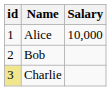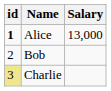Alice | id: normal -> bold
Alice | Salary: 10,000 -> 13,000
